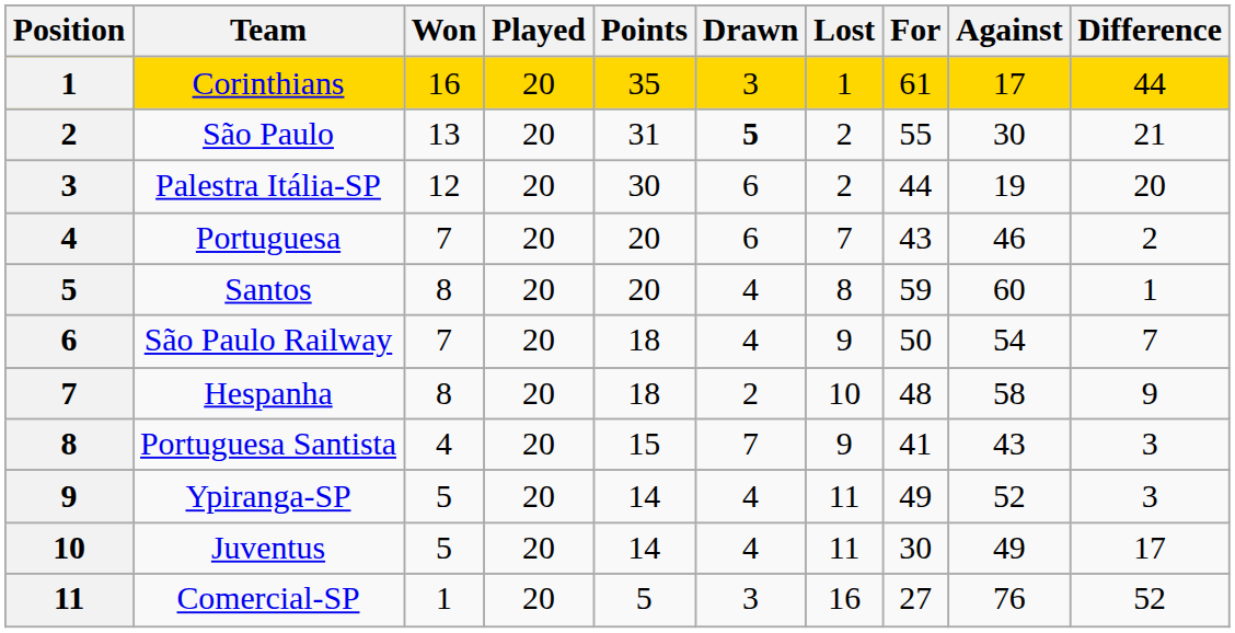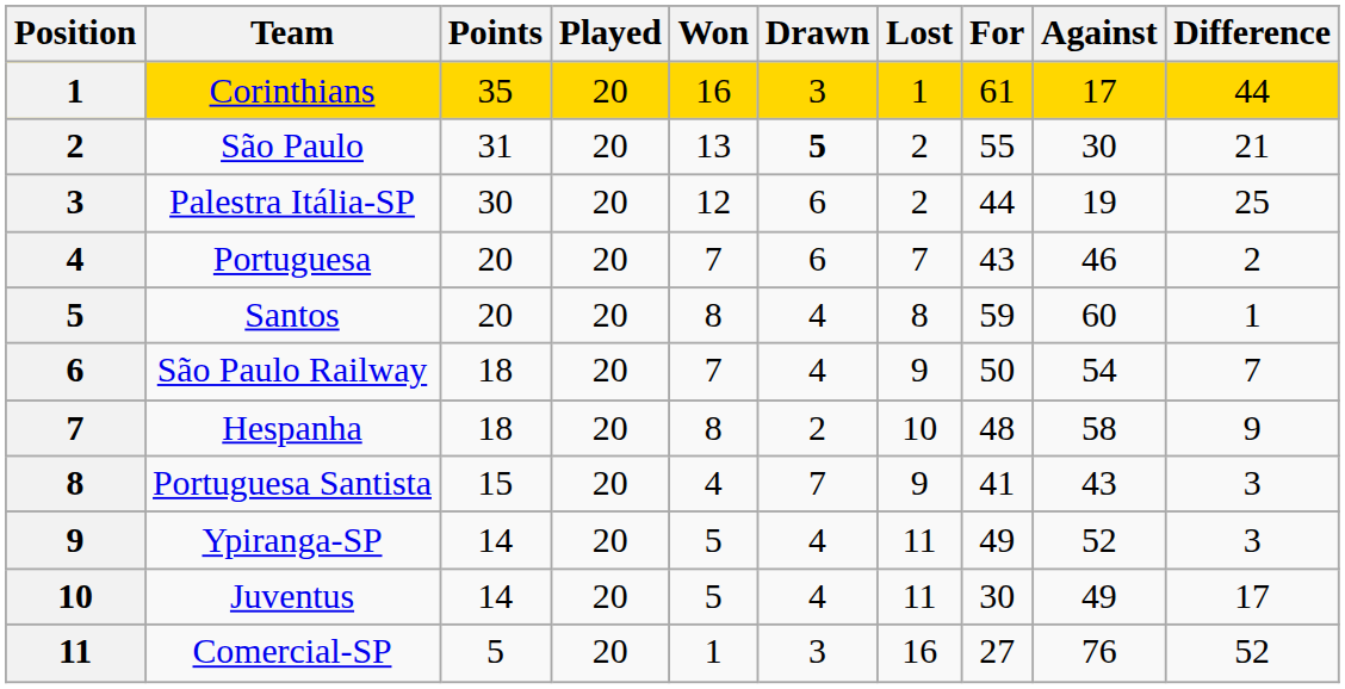columns swapped: Points <-> Won
Palestra Itália-SP | Difference: 20 -> 25
